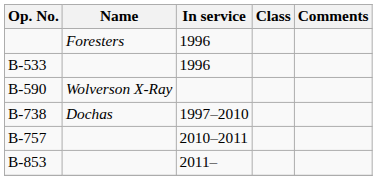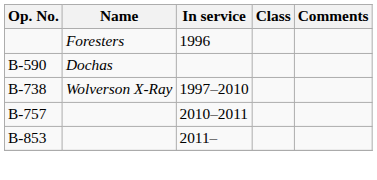- row: B-533 | 1996
B-590 | Name: Wolverson X-Ray -> Dochas
B-738 | Name: Dochas -> Wolverson X-Ray
